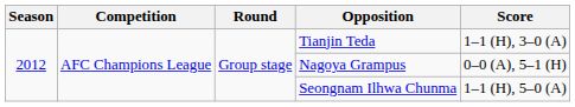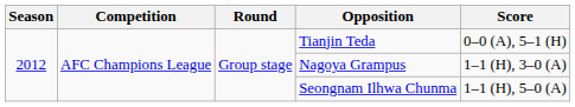Tianjin Teda | Score: 1–1 (H), 3–0 (A) -> 0–0 (A), 5–1 (H)
Nagoya Grampus | Score: 0–0 (A), 5–1 (H) -> 1–1 (H), 3–0 (A)
